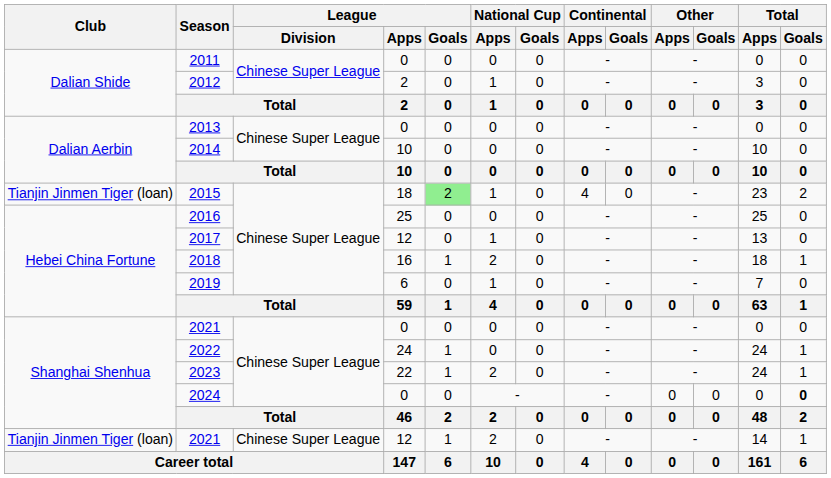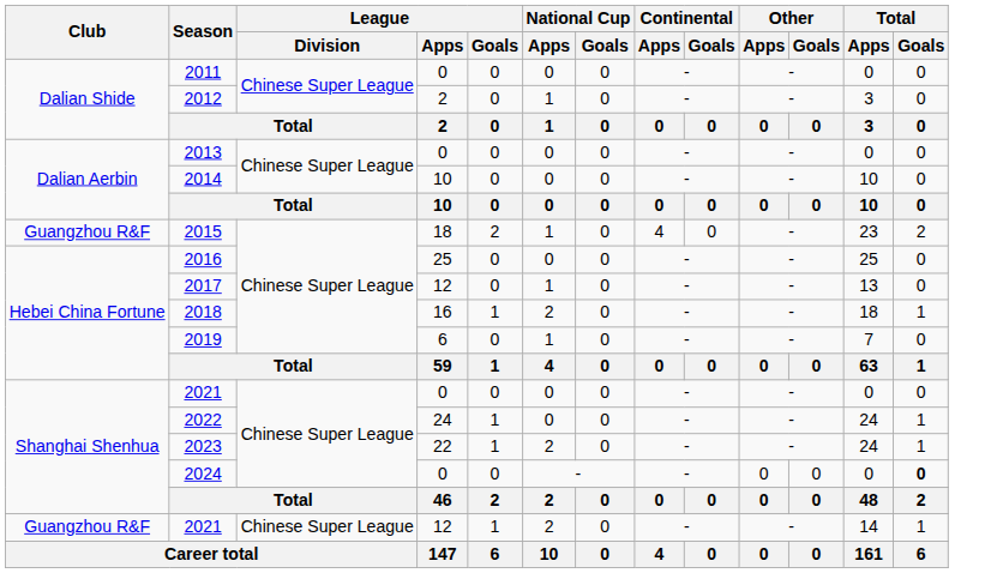2015 | Club: Tianjin Jinmen Tiger (loan) -> Guangzhou R&F
2015 | League / Goals: lightgreen background -> no background
2021 / 12 | Club: Tianjin Jinmen Tiger (loan) -> Guangzhou R&F
